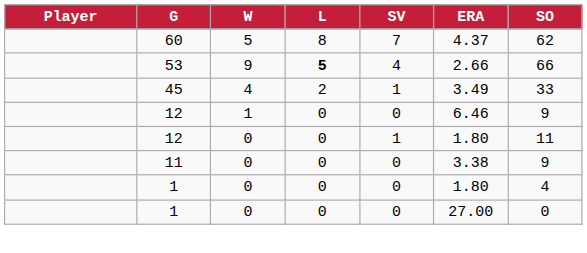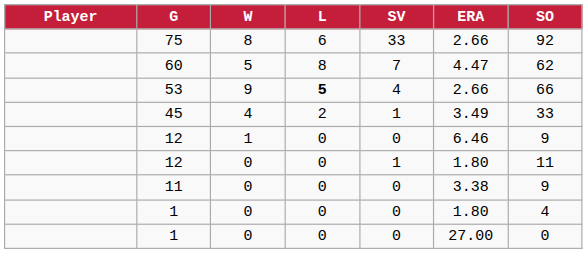+ row: 75 | 8 | 6 | 33 | 2.66 | 92
60 | ERA: 4.37 -> 4.47
